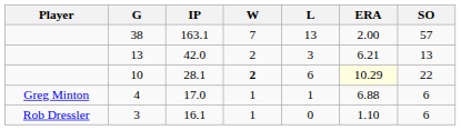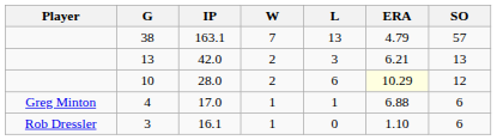38 | ERA: 2.00 -> 4.79
10 | IP: 28.1 -> 28.0
10 | W: bold -> normal
10 | SO: 22 -> 12
